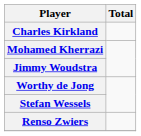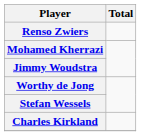rows swapped: Charles Kirkland <-> Renso Zwiers
